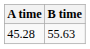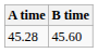45.28 | B time: 55.63 -> 45.60
